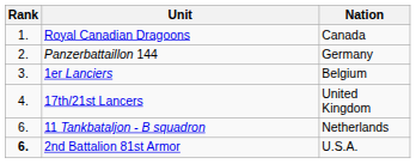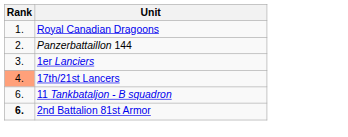- column: Nation | Canada | Germany | Belgium | United Kingdom | Netherlands | U.S.A.
17th/21st Lancers | Rank: no background -> lightsalmon background
